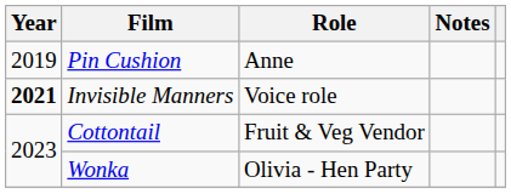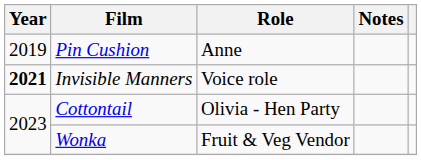Cottontail | Role: Fruit & Veg Vendor -> Olivia - Hen Party
Wonka | Role: Olivia - Hen Party -> Fruit & Veg Vendor
